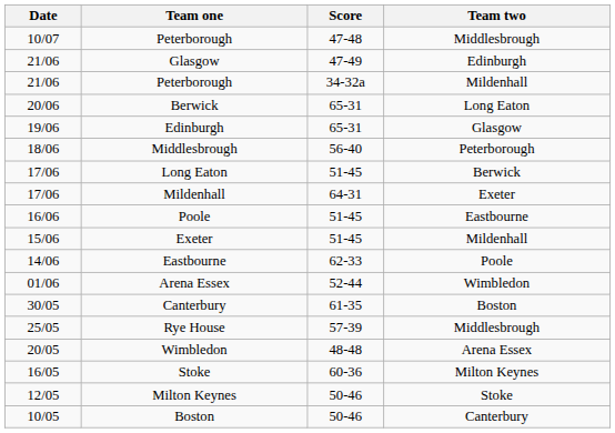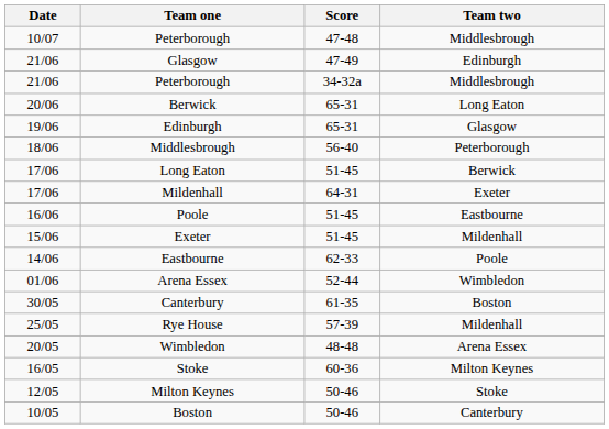21/06 / Peterborough | Team two: Mildenhall -> Middlesbrough
Rye House | Team two: Middlesbrough -> Mildenhall
